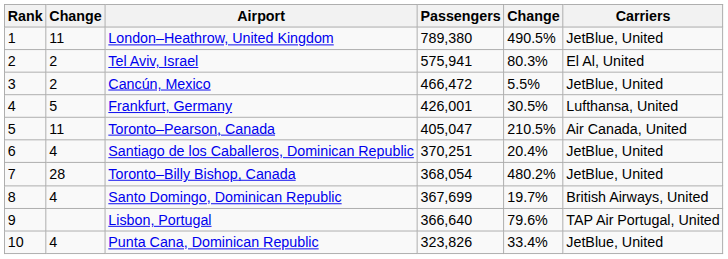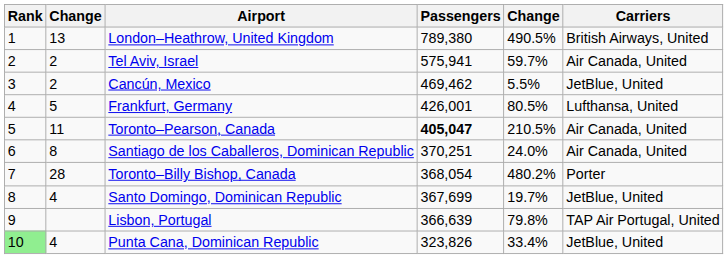London–Heathrow, United Kingdom | column 2: 11 -> 13
London–Heathrow, United Kingdom | Carriers: JetBlue, United -> British Airways, United
Tel Aviv, Israel | column 5: 80.3% -> 59.7%
Tel Aviv, Israel | Carriers: El Al, United -> Air Canada, United
Cancún, Mexico | Passengers: 466,472 -> 469,462
Frankfurt, Germany | column 5: 30.5% -> 80.5%
Toronto–Pearson, Canada | Passengers: normal -> bold
Santiago de los Caballeros, Dominican Republic | column 2: 4 -> 8
Santiago de los Caballeros, Dominican Republic | column 5: 20.4% -> 24.0%
Santiago de los Caballeros, Dominican Republic | Carriers: JetBlue, United -> Air Canada, United
Toronto–Billy Bishop, Canada | Carriers: JetBlue, United -> Porter
Santo Domingo, Dominican Republic | Carriers: British Airways, United -> JetBlue, United
Lisbon, Portugal | Passengers: 366,640 -> 366,639
Lisbon, Portugal | column 5: 79.6% -> 79.8%
Punta Cana, Dominican Republic | Rank: no background -> lightgreen background
